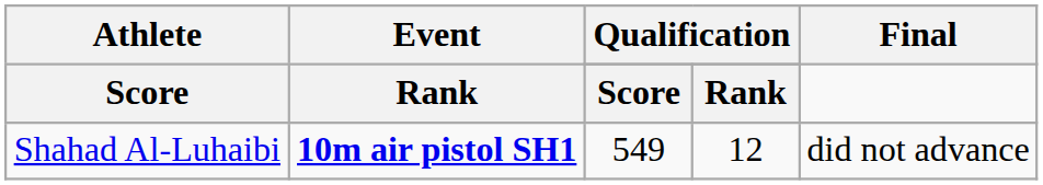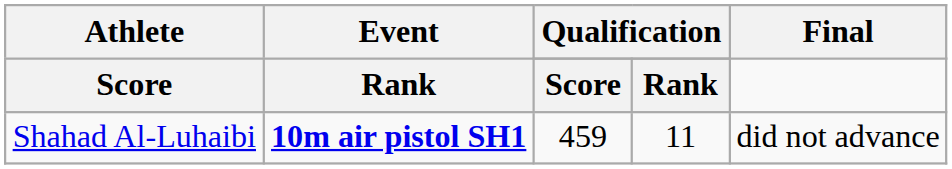Shahad Al-Luhaibi | column 3: 549 -> 459
Shahad Al-Luhaibi | column 4: 12 -> 11
